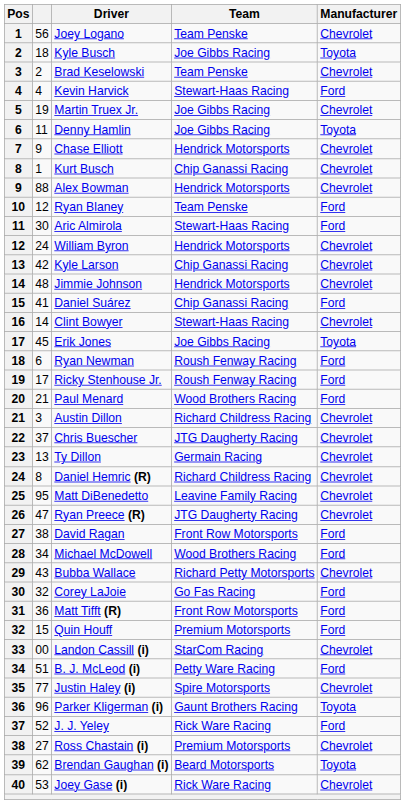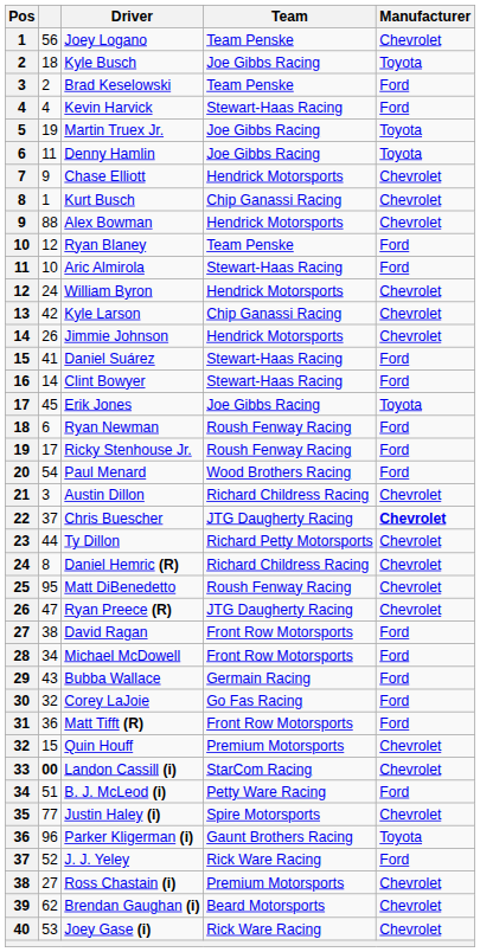Brad Keselowski | Manufacturer: Chevrolet -> Ford
Martin Truex Jr. | Manufacturer: Chevrolet -> Toyota
Aric Almirola | column 2: 30 -> 10
Jimmie Johnson | column 2: 48 -> 26
Daniel Suárez | Team: Chip Ganassi Racing -> Stewart-Haas Racing
Clint Bowyer | Manufacturer: Chevrolet -> Ford
Paul Menard | column 2: 21 -> 54
Chris Buescher | Manufacturer: normal -> bold
Ty Dillon | column 2: 13 -> 44
Ty Dillon | Team: Germain Racing -> Richard Petty Motorsports
Matt DiBenedetto | Team: Leavine Family Racing -> Roush Fenway Racing
Michael McDowell | Team: Wood Brothers Racing -> Front Row Motorsports
Bubba Wallace | Team: Richard Petty Motorsports -> Germain Racing
Bubba Wallace | Manufacturer: Chevrolet -> Ford
Quin Houff | Manufacturer: Ford -> Chevrolet
Landon Cassill (i) | column 2: normal -> bold
Brendan Gaughan (i) | Manufacturer: Toyota -> Chevrolet
